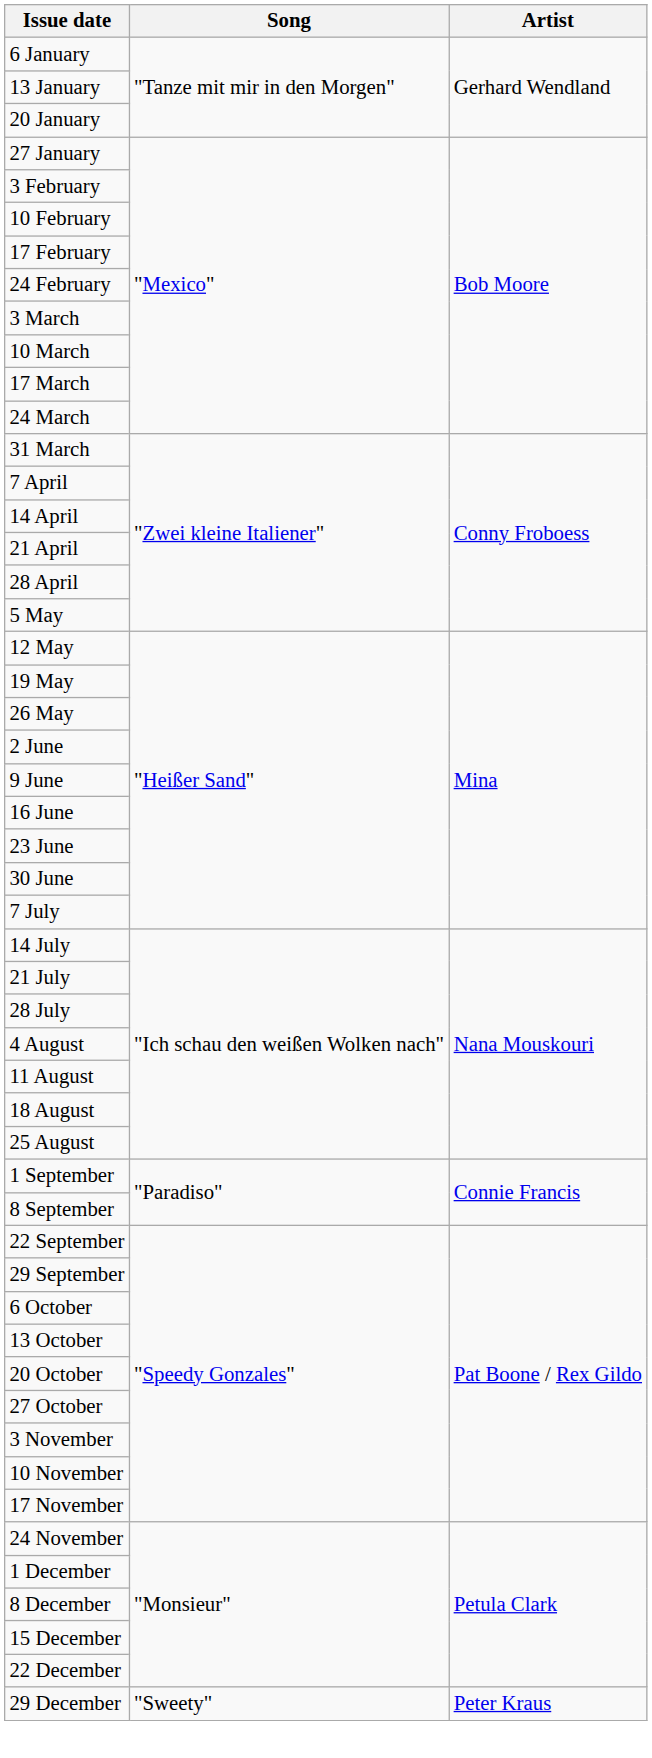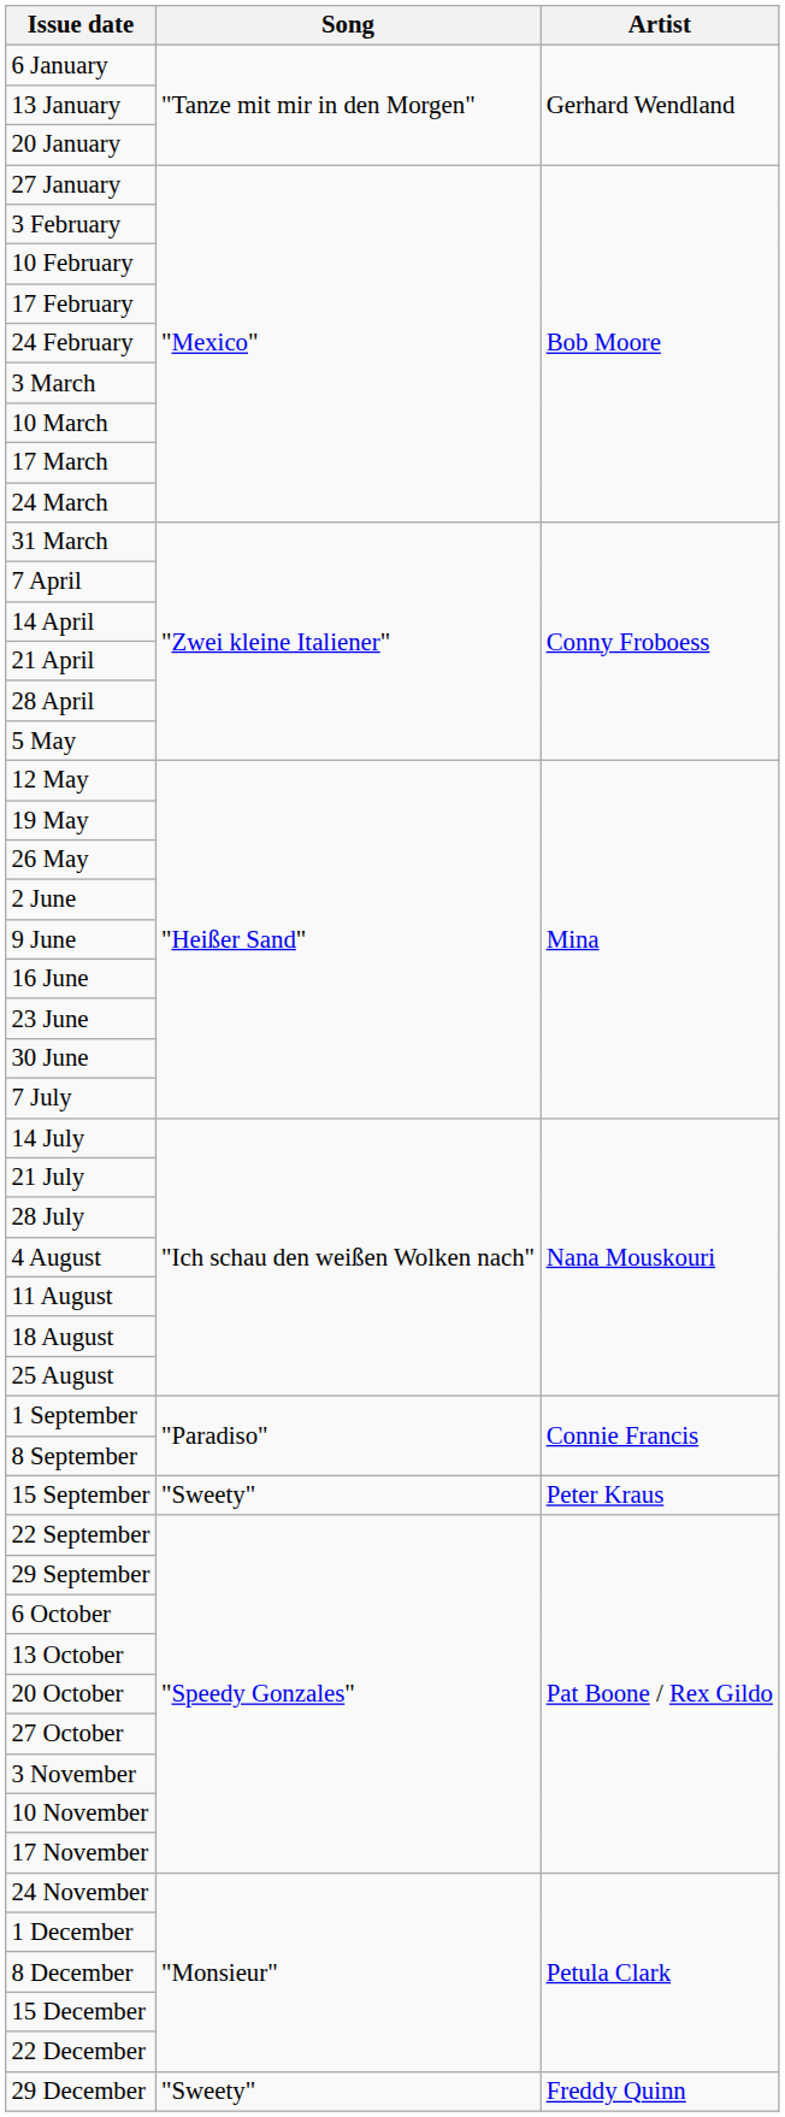+ row: 15 September | "Sweety" | Peter Kraus
29 December | Artist: Peter Kraus -> Freddy Quinn
